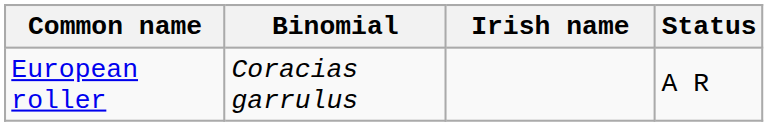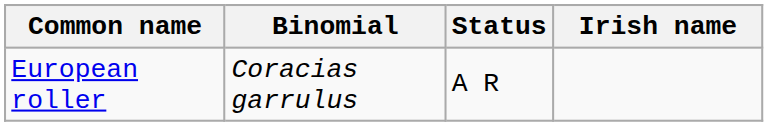columns swapped: Irish name <-> Status
